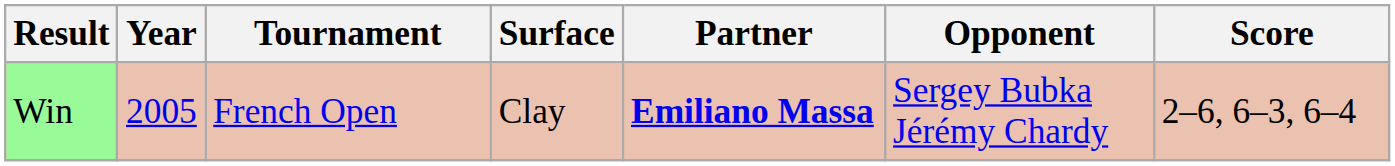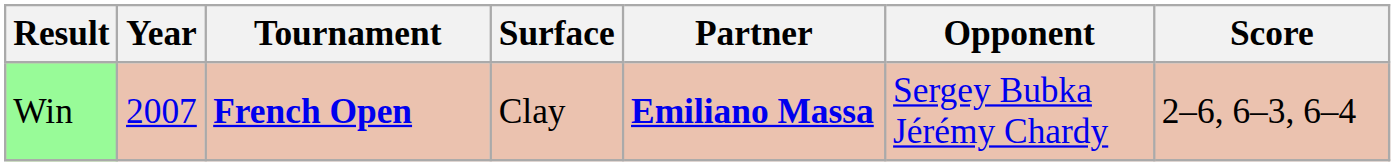Win | Year: 2005 -> 2007
Win | Tournament: normal -> bold
